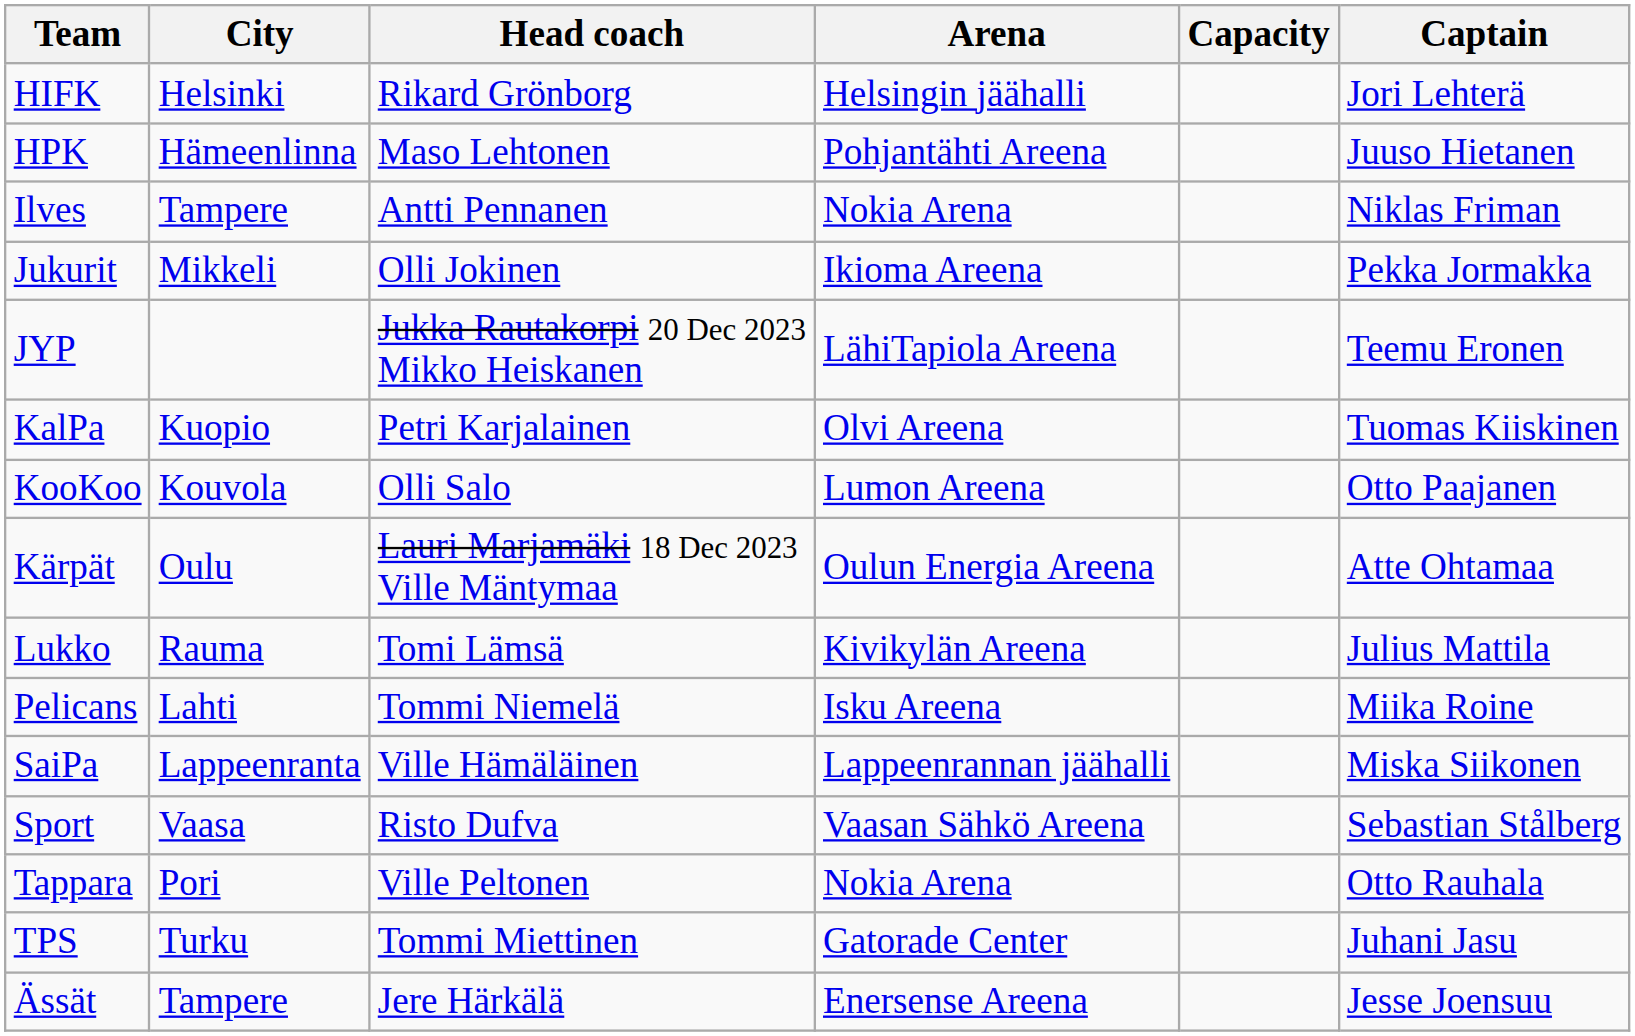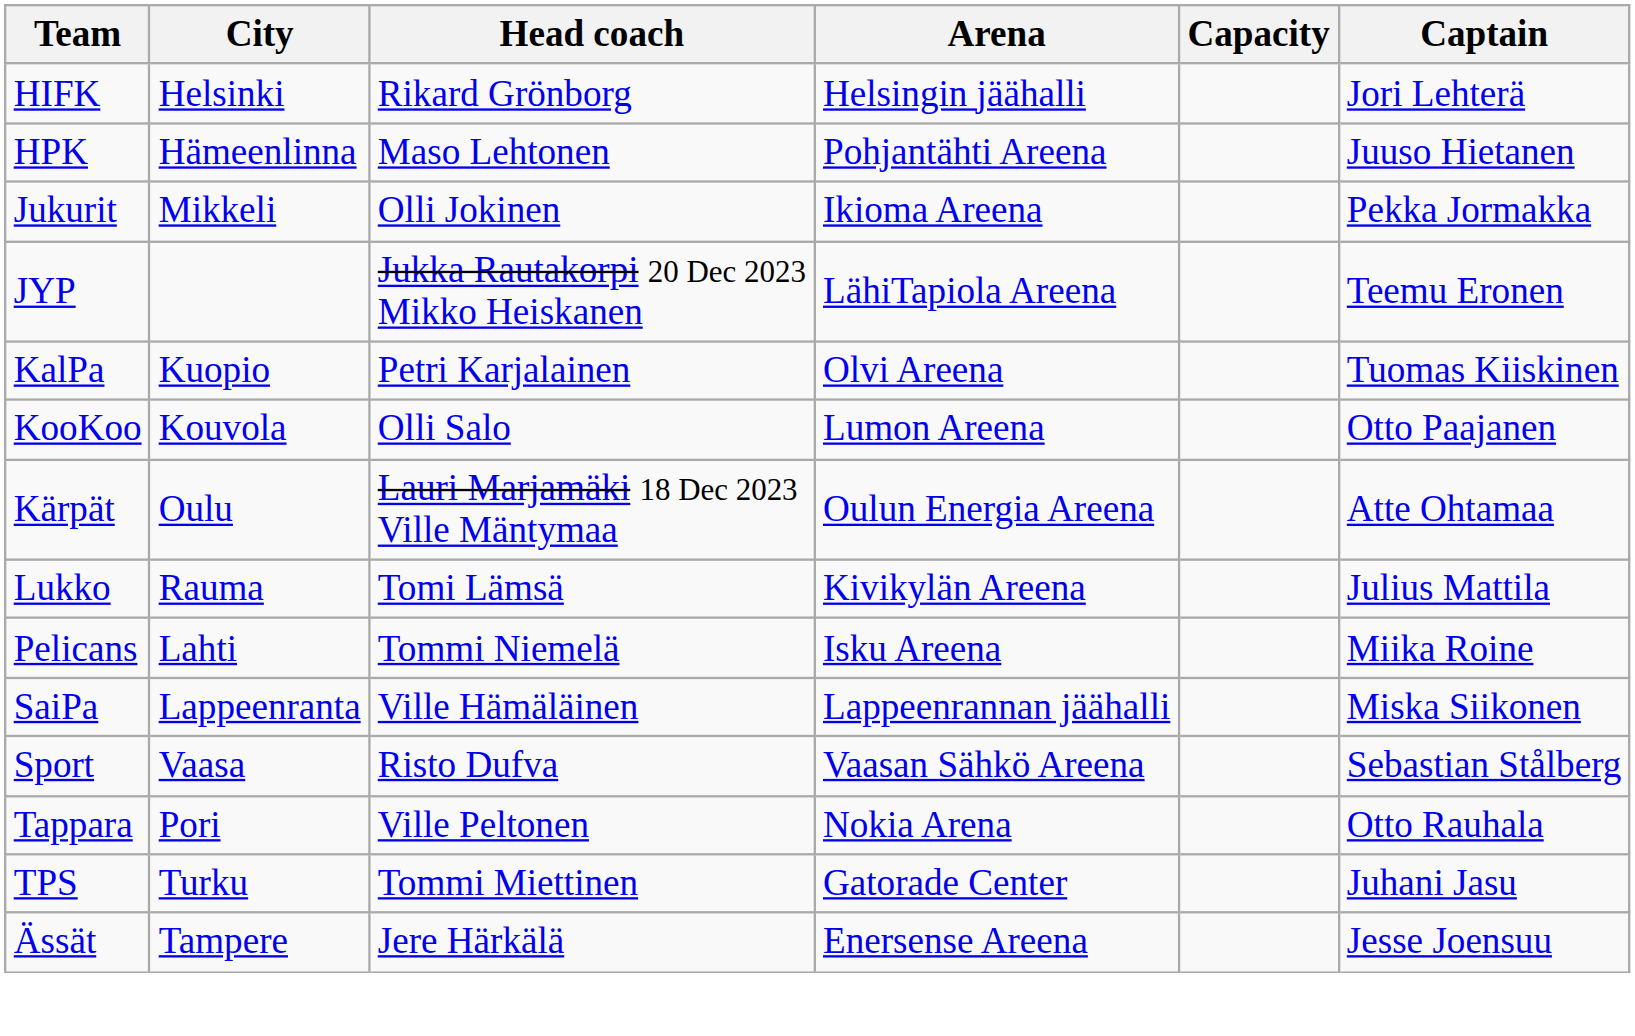- row: Ilves | Tampere | Antti Pennanen | Nokia Arena | Niklas Friman
